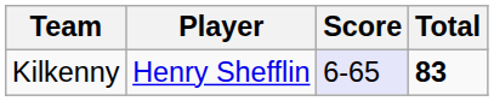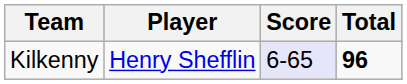Kilkenny | Total: 83 -> 96
